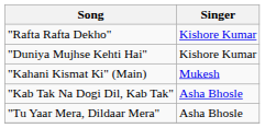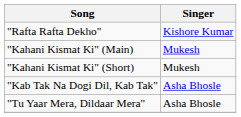- row: "Duniya Mujhse Kehti Hai" | Kishore Kumar
+ row: "Kahani Kismat Ki" (Short) | Mukesh
